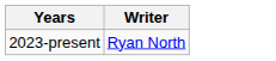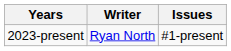+ column: Issues | #1-present
